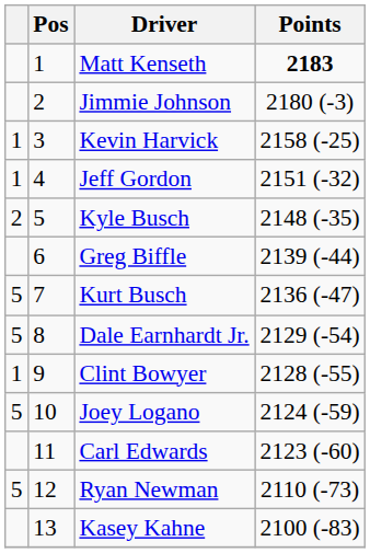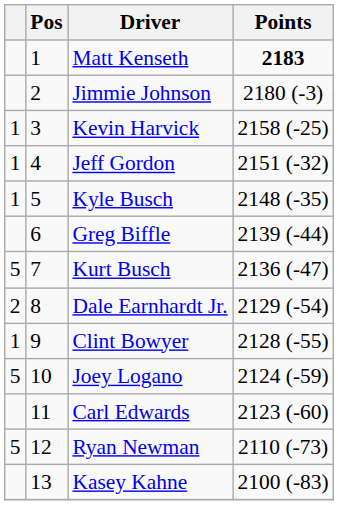Kyle Busch | column 1: 2 -> 1
Dale Earnhardt Jr. | column 1: 5 -> 2
